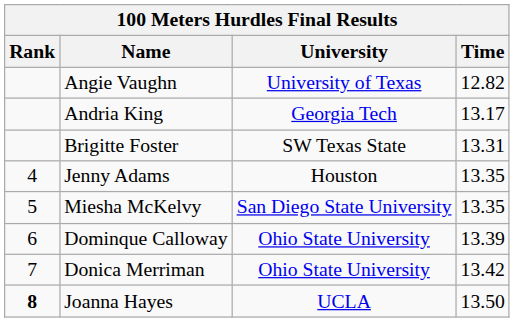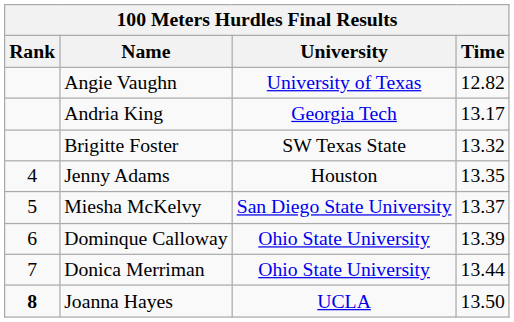Brigitte Foster | Time: 13.31 -> 13.32
Miesha McKelvy | Time: 13.35 -> 13.37
Donica Merriman | Time: 13.42 -> 13.44
